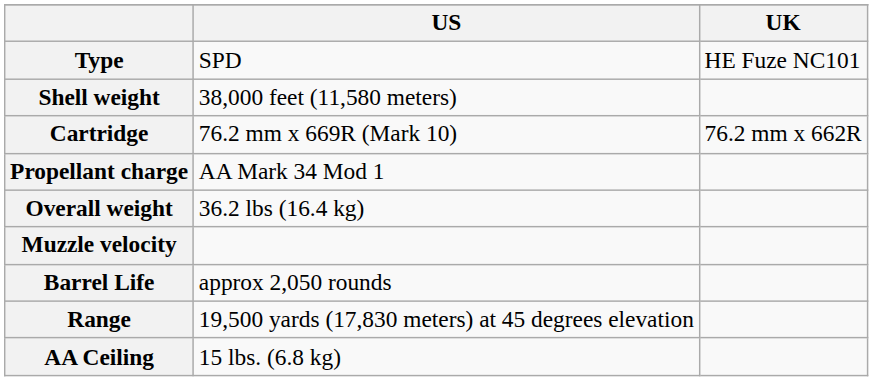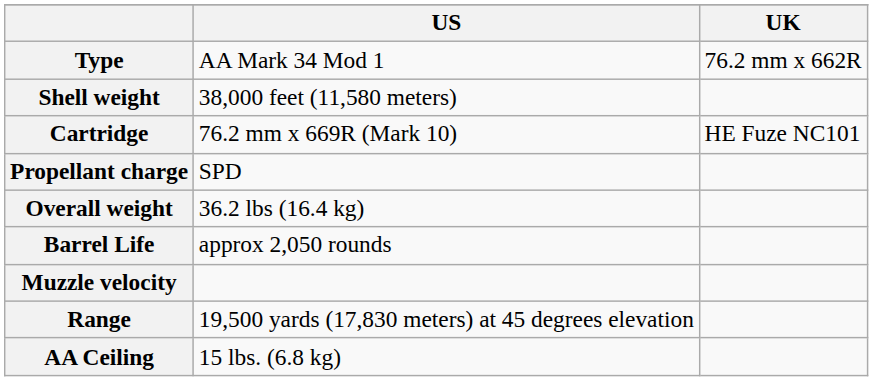Type | US: SPD -> AA Mark 34 Mod 1
Type | UK: HE Fuze NC101 -> 76.2 mm x 662R
Cartridge | UK: 76.2 mm x 662R -> HE Fuze NC101
Propellant charge | US: AA Mark 34 Mod 1 -> SPD
rows swapped: Muzzle velocity <-> Barrel Life
